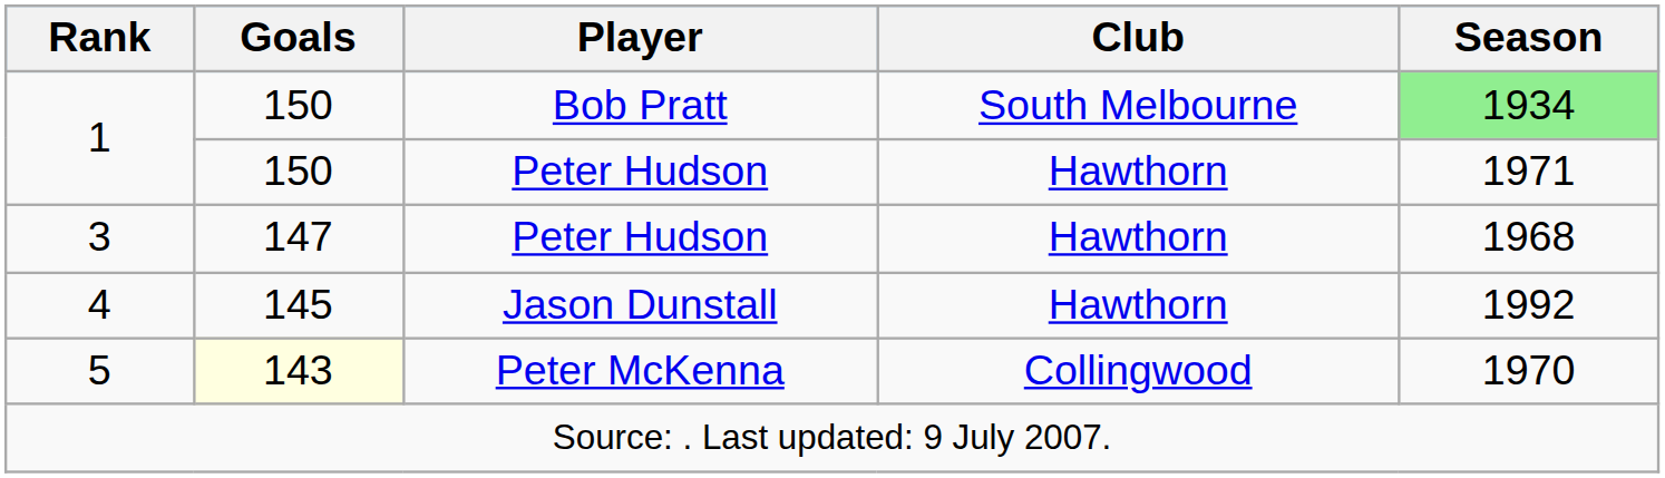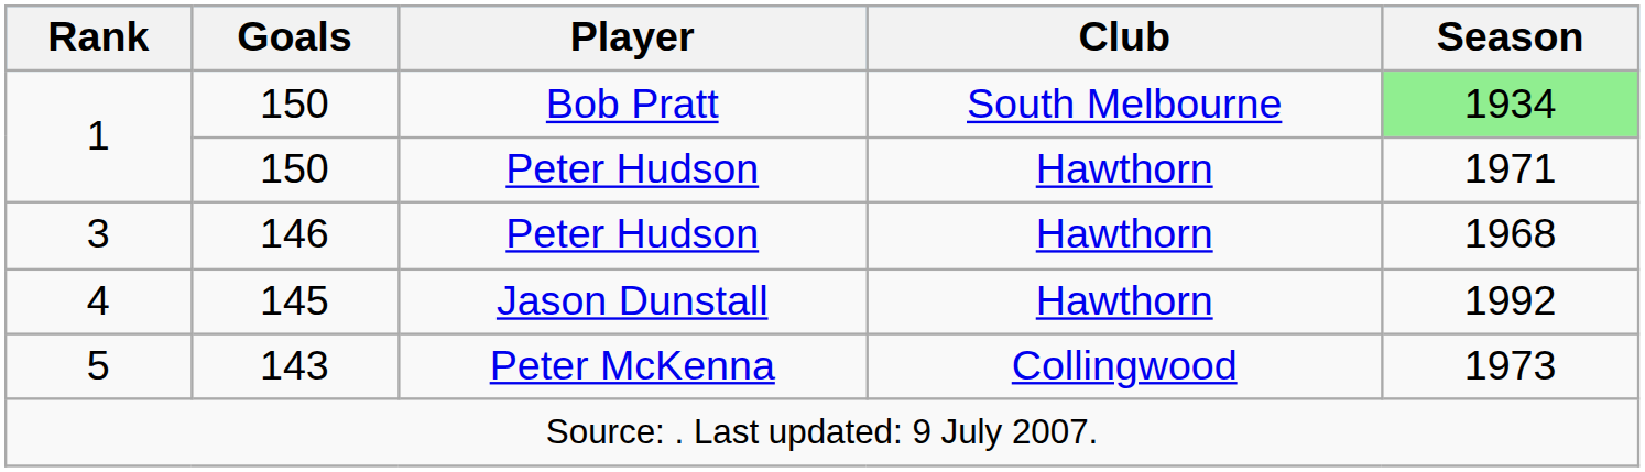3 | Goals: 147 -> 146
5 | Goals: lightyellow background -> no background
5 | Season: 1970 -> 1973
